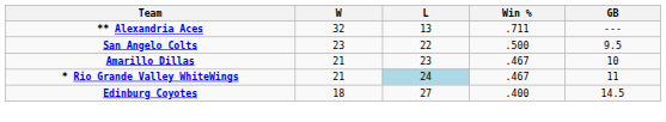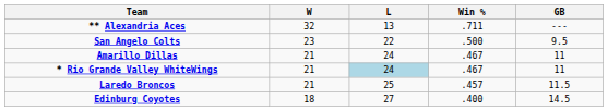Amarillo Dillas | L: 23 -> 24
Amarillo Dillas | GB: 10 -> 11
+ row: Laredo Broncos | 21 | 25 | .457 | 11.5
